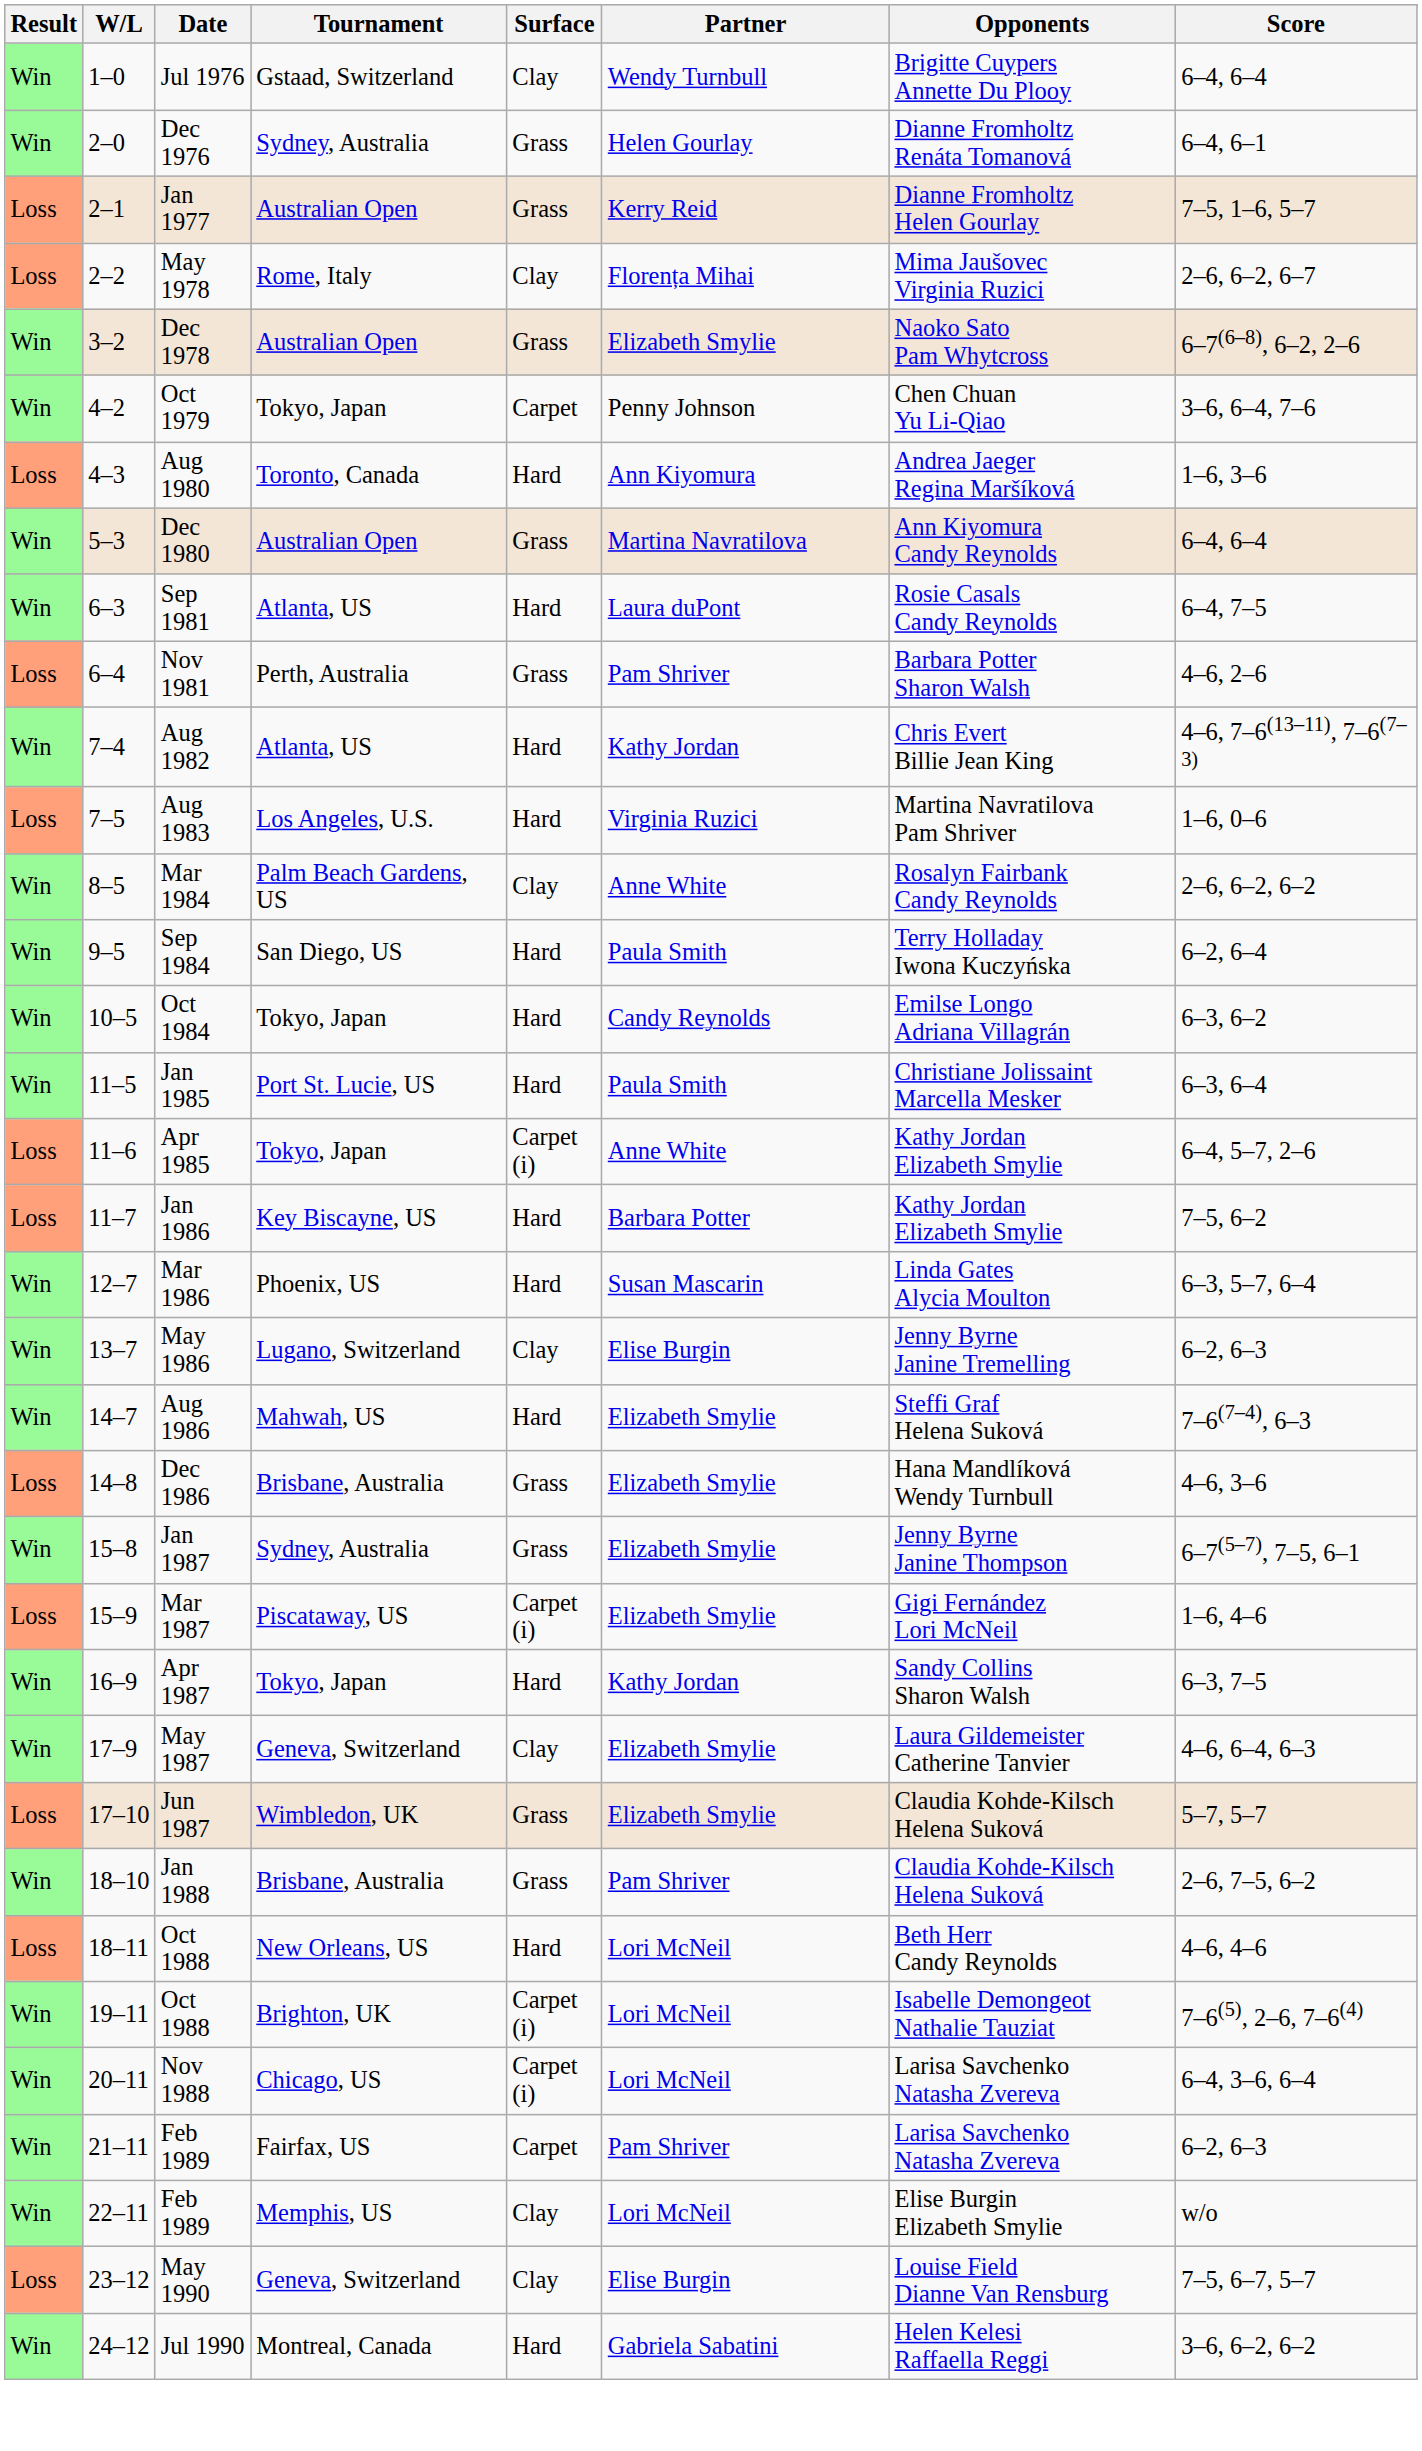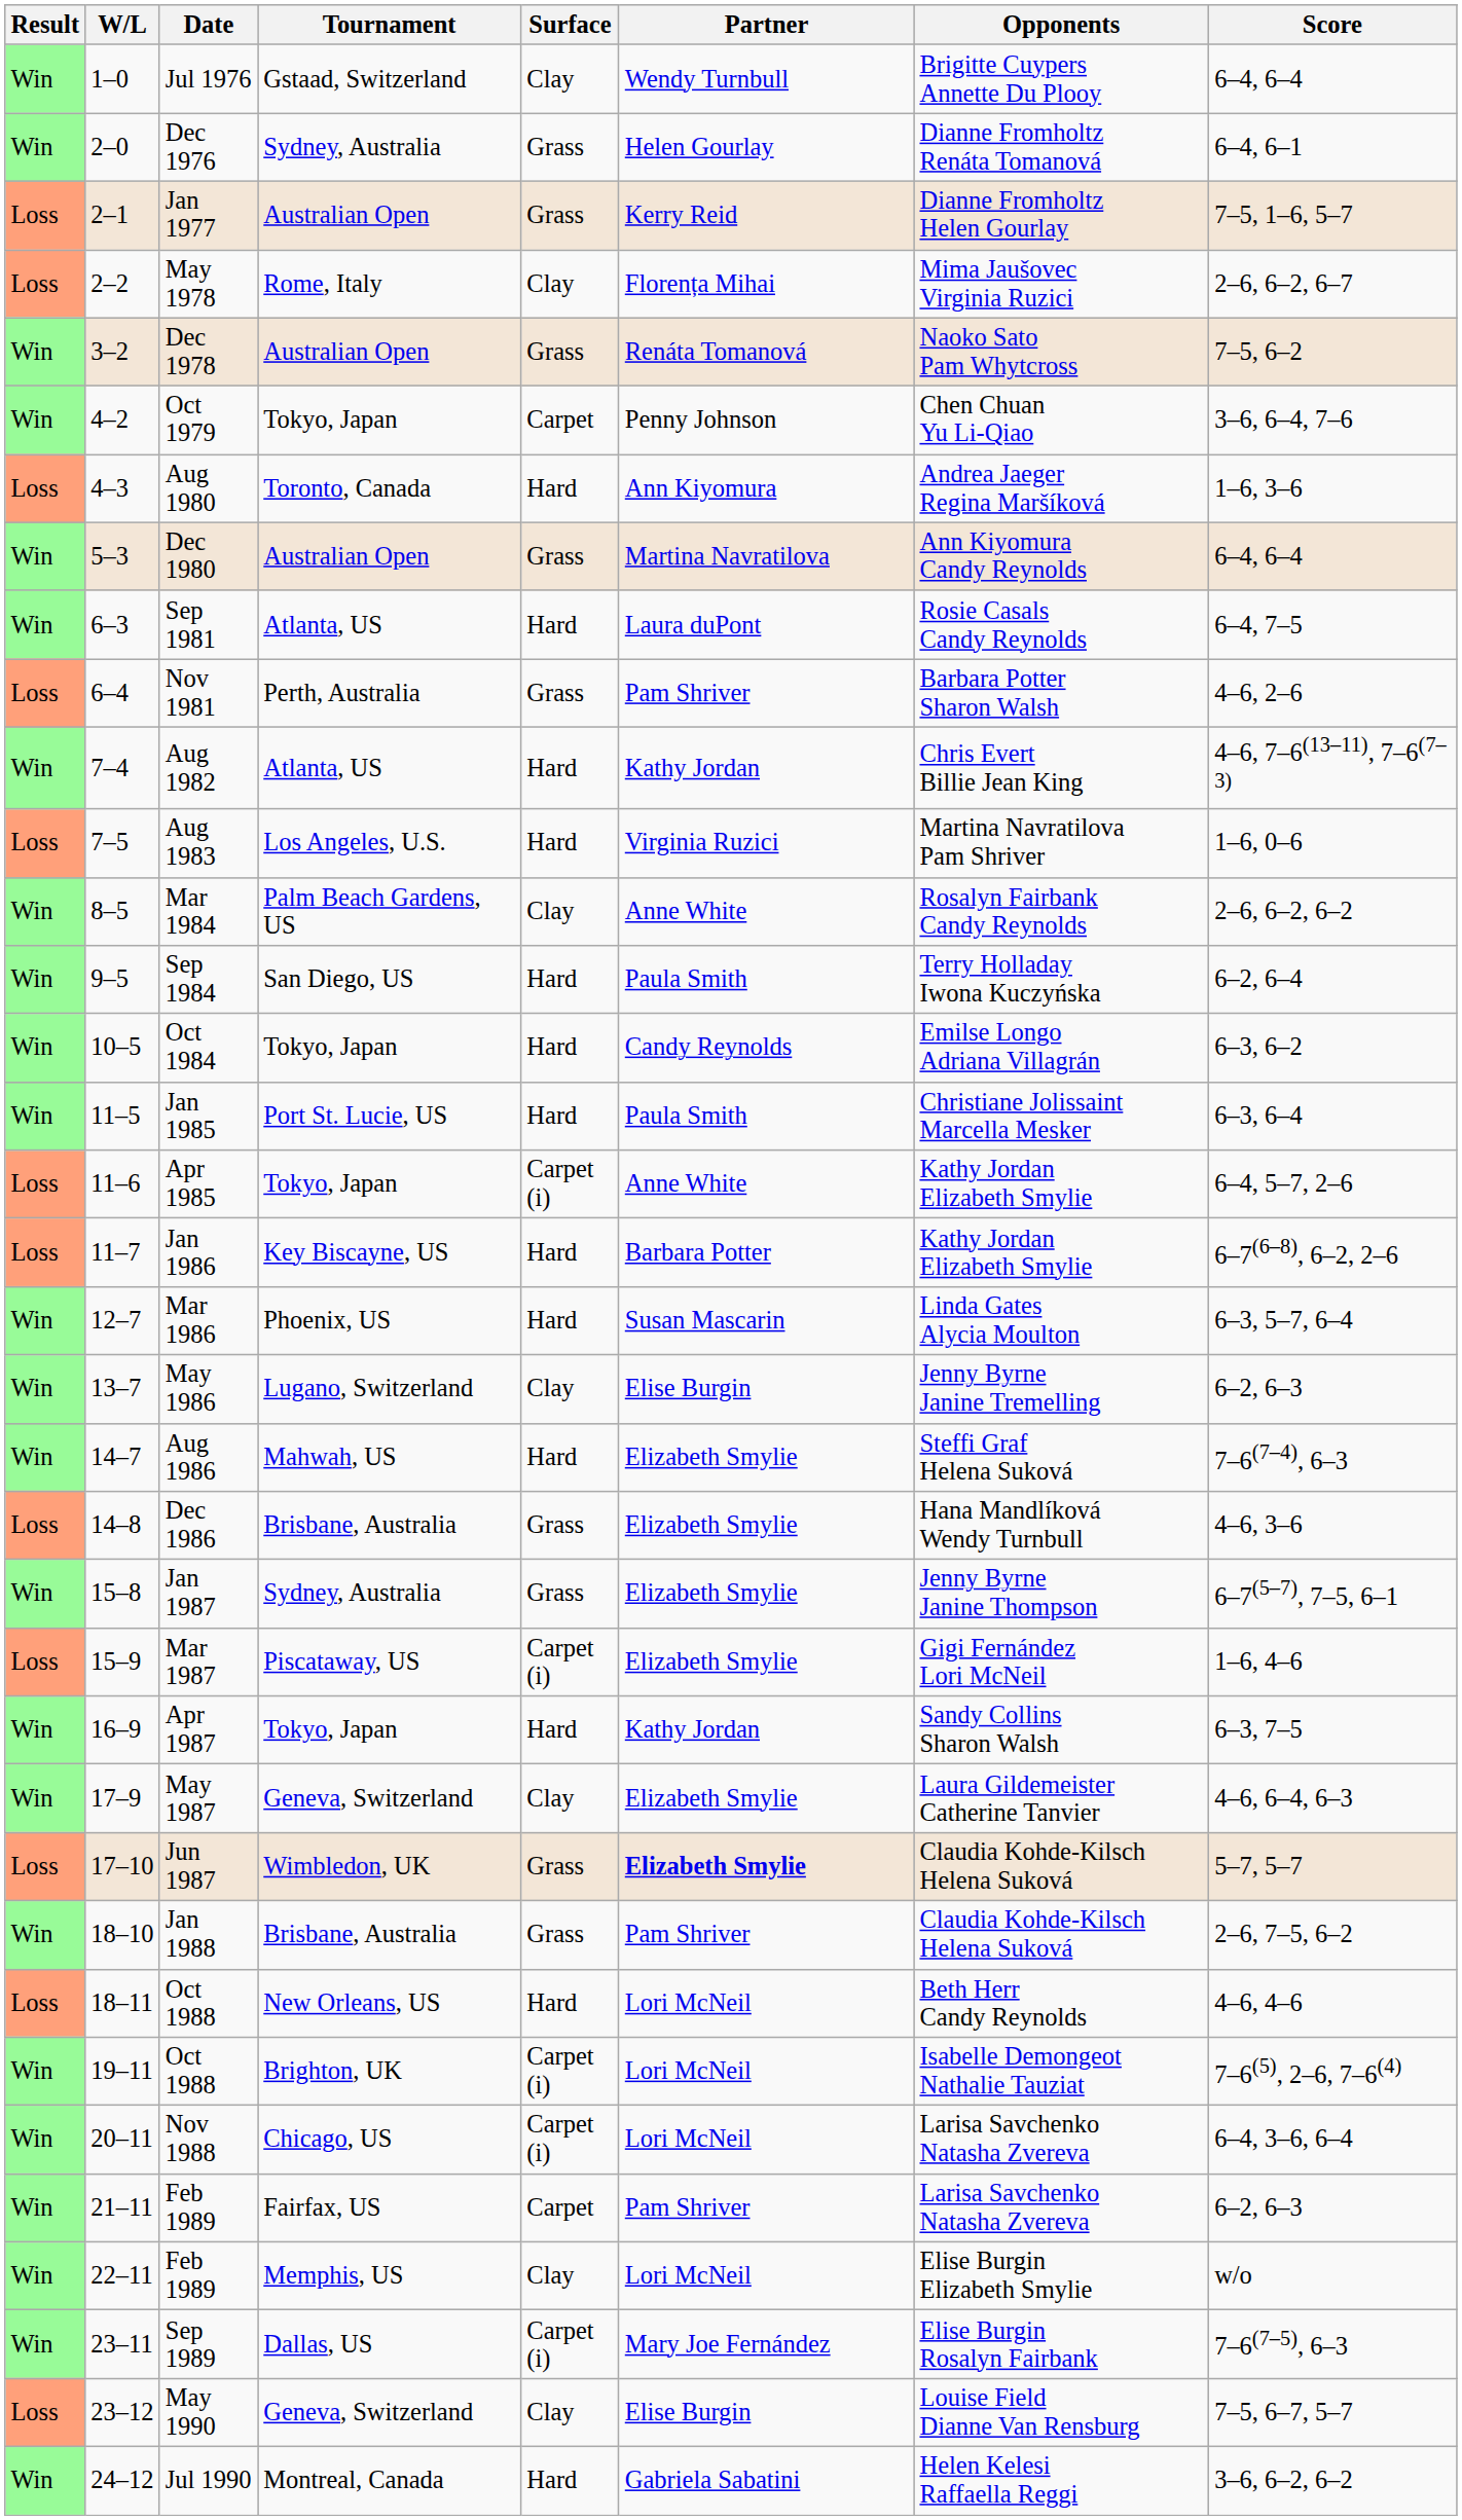Dec 1978 | Partner: Elizabeth Smylie -> Renáta Tomanová
Dec 1978 | Score: 6–7(6–8), 6–2, 2–6 -> 7–5, 6–2
Jan 1986 | Score: 7–5, 6–2 -> 6–7(6–8), 6–2, 2–6
Jun 1987 | Partner: normal -> bold
+ row: Win | 23–11 | Sep 1989 | Dallas, US | Carpet (i) | Mary Joe Fernández | Elise Burgin Rosalyn Fairbank | 7–6(7–5), 6–3
